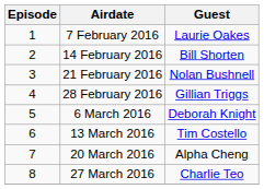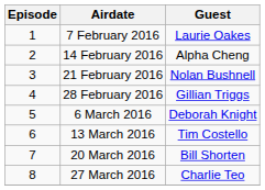14 February 2016 | Guest: Bill Shorten -> Alpha Cheng
20 March 2016 | Guest: Alpha Cheng -> Bill Shorten
